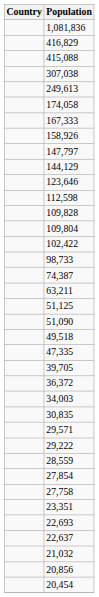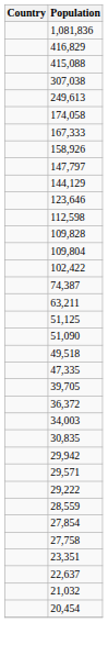- row: 98,733
+ row: 29,942
- row: 22,693
- row: 20,856
